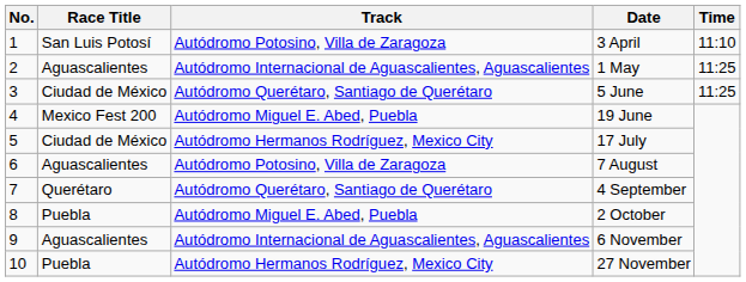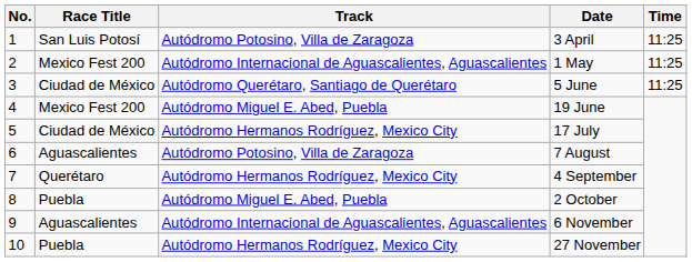3 April | Time: 11:10 -> 11:25
1 May | Race Title: Aguascalientes -> Mexico Fest 200
4 September | Track: Autódromo Querétaro, Santiago de Querétaro -> Autódromo Hermanos Rodríguez, Mexico City
